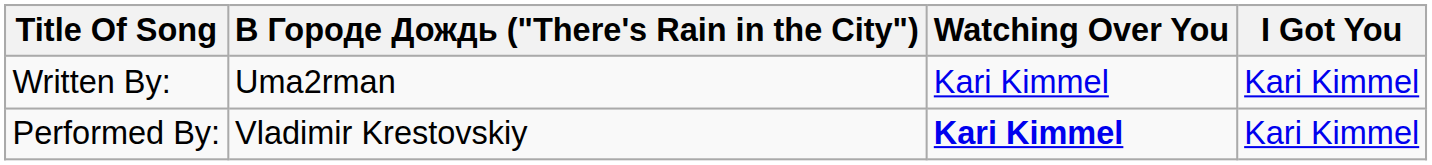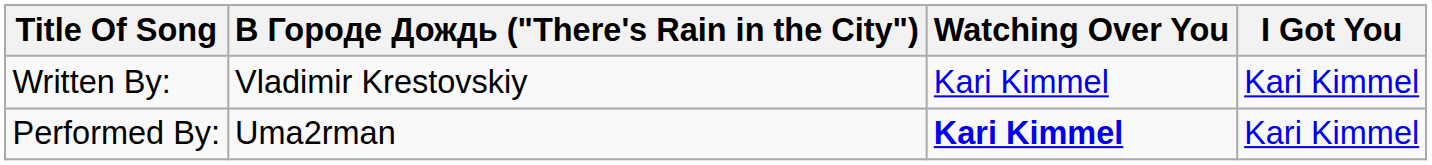Written By: | В Городе Дождь ("There's Rain in the City"): Uma2rman -> Vladimir Krestovskiy
Performed By: | В Городе Дождь ("There's Rain in the City"): Vladimir Krestovskiy -> Uma2rman
